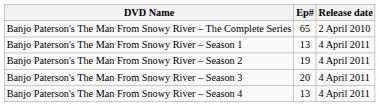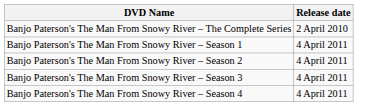- column: Ep# | 65 | 13 | 19 | 20 | 13
